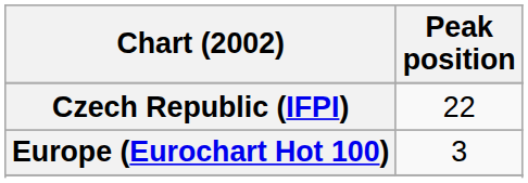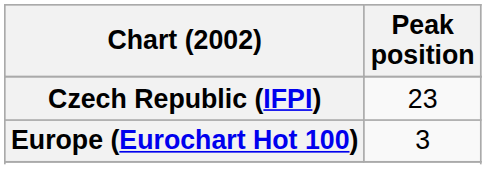Czech Republic (IFPI) | Peak position: 22 -> 23
